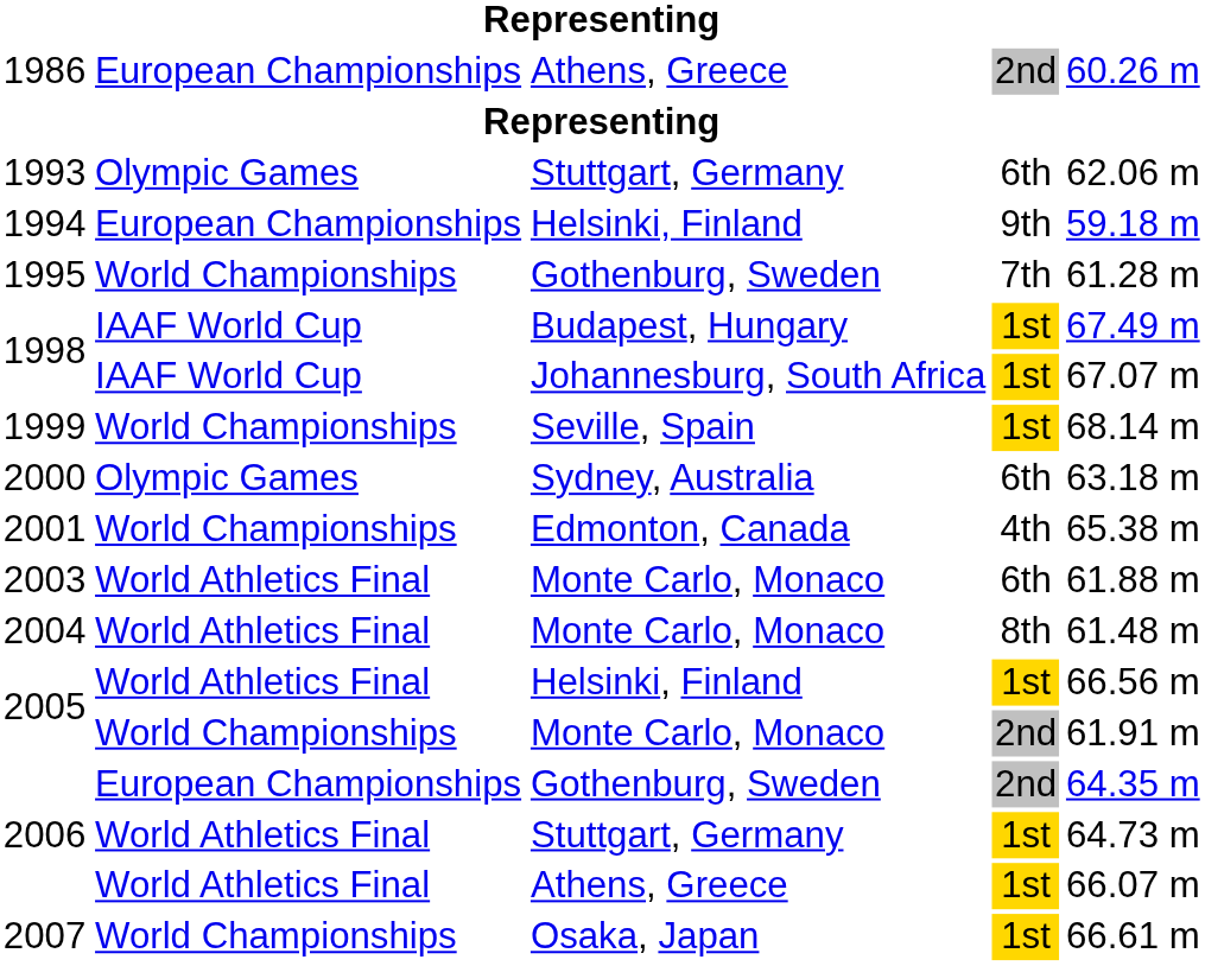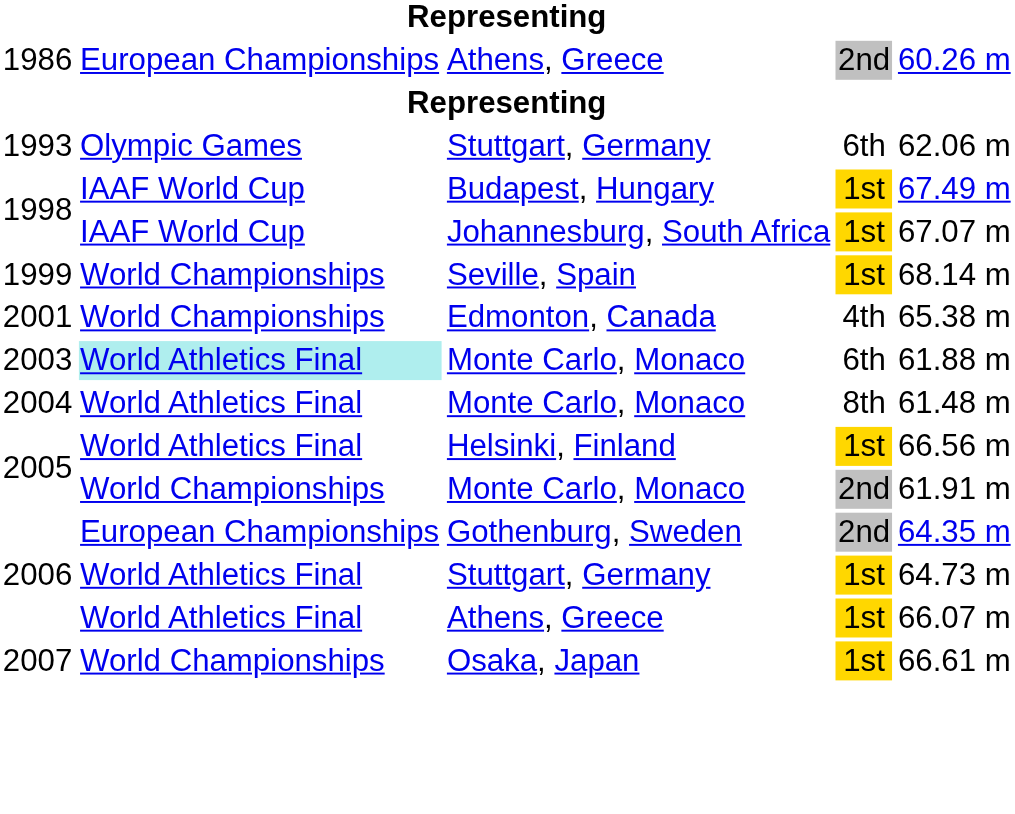- row: 1994 | European Championships | Helsinki, Finland | 9th | 59.18 m
- row: 1995 | World Championships | Gothenburg, Sweden | 7th | 61.28 m
- row: 2000 | Olympic Games | Sydney, Australia | 6th | 63.18 m
2003 | column 2: no background -> paleturquoise background
